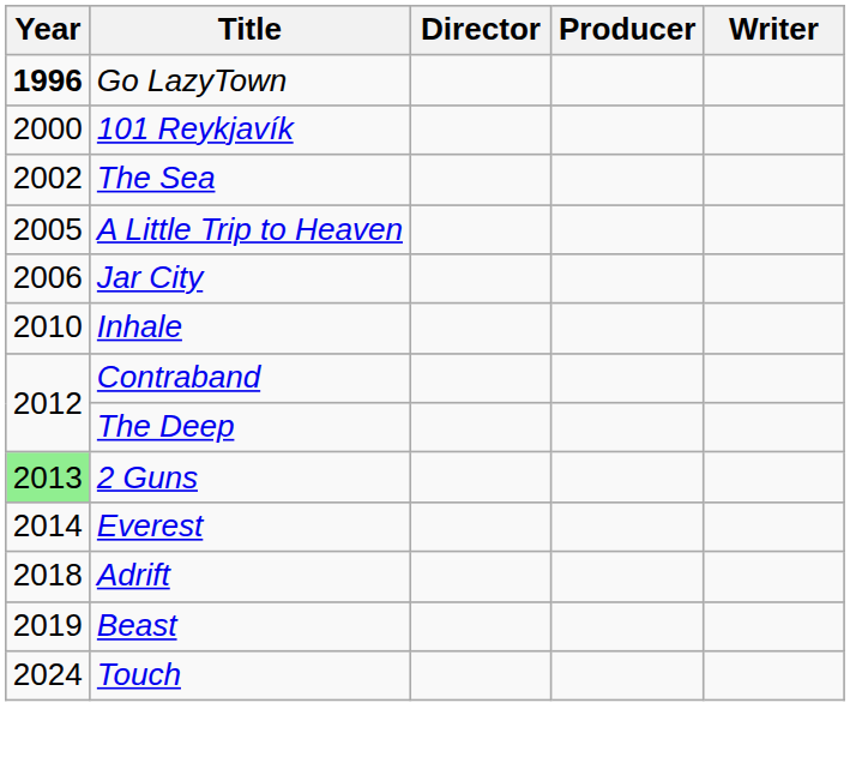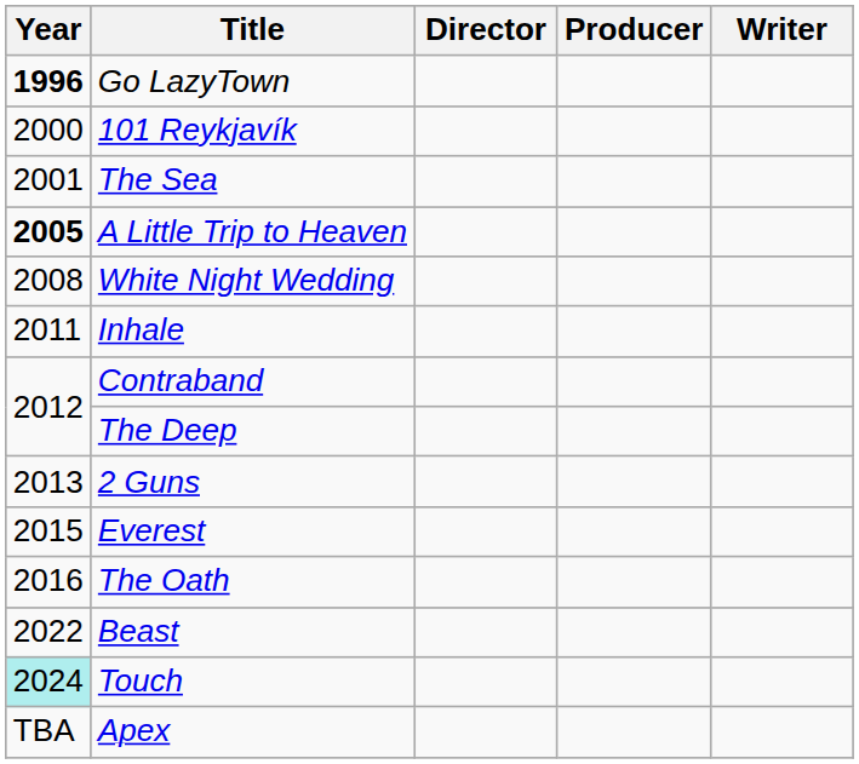The Sea | Year: 2002 -> 2001
A Little Trip to Heaven | Year: normal -> bold
- row: 2006 | Jar City
+ row: 2008 | White Night Wedding
Inhale | Year: 2010 -> 2011
2 Guns | Year: lightgreen background -> no background
Everest | Year: 2014 -> 2015
+ row: 2016 | The Oath
- row: 2018 | Adrift
Beast | Year: 2019 -> 2022
Touch | Year: no background -> paleturquoise background
+ row: TBA | Apex
